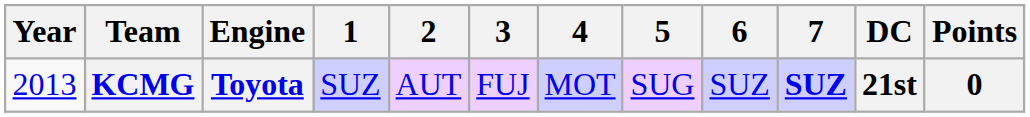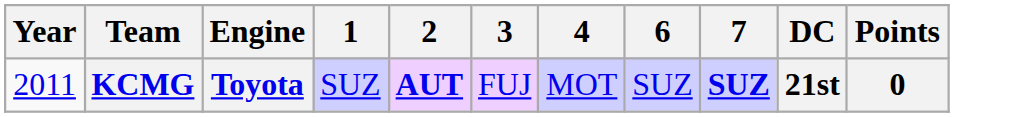- column: 5 | SUG
KCMG | Year: 2013 -> 2011
KCMG | 2: normal -> bold
